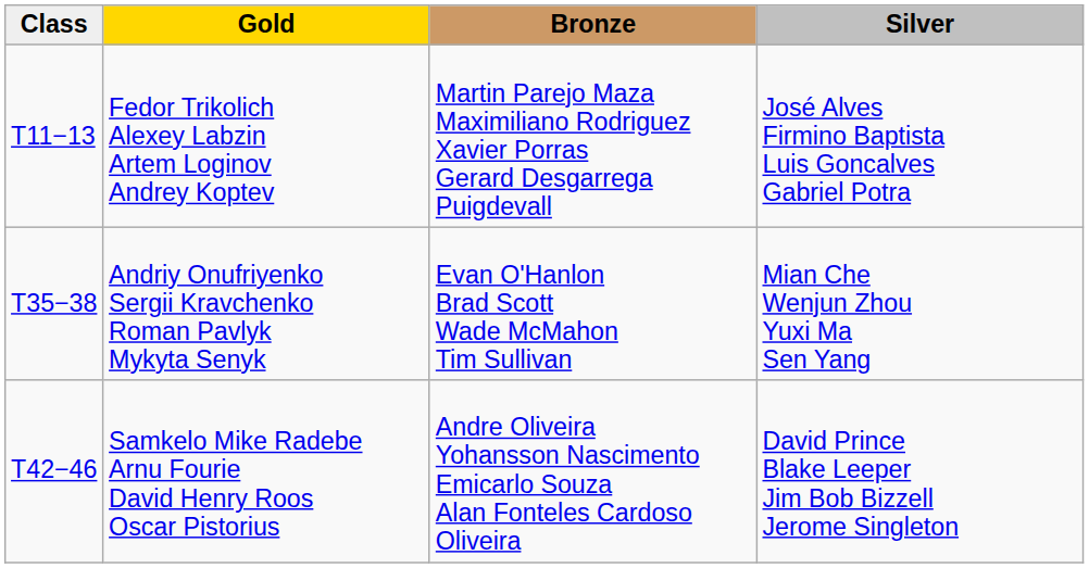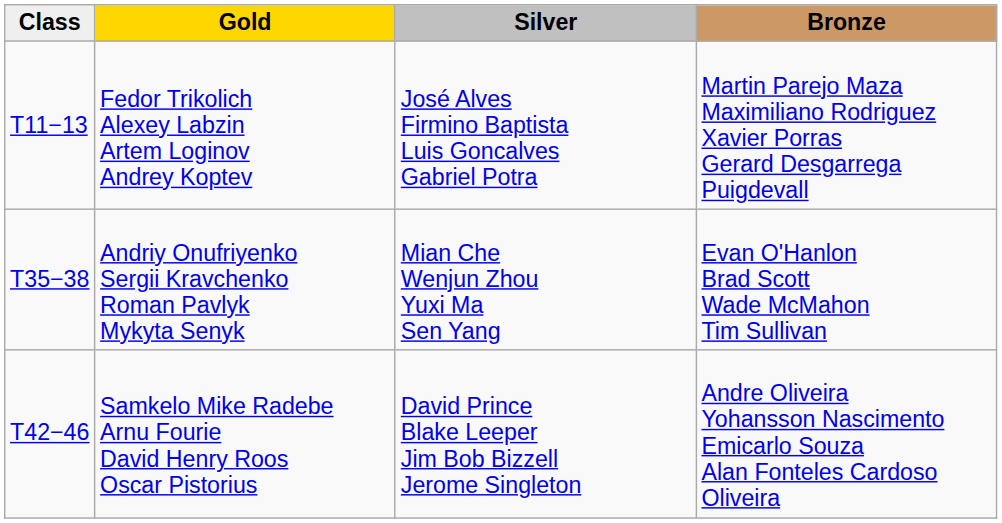columns swapped: Silver <-> Bronze
